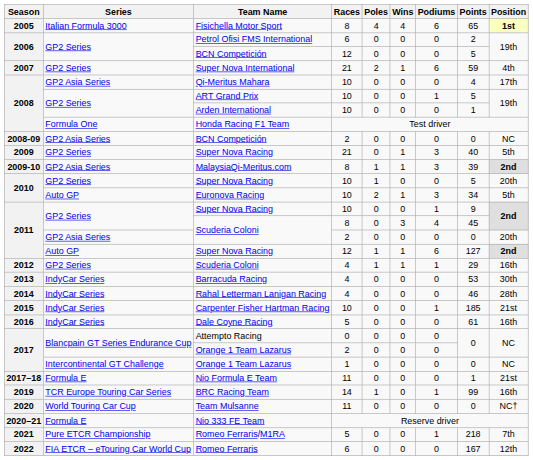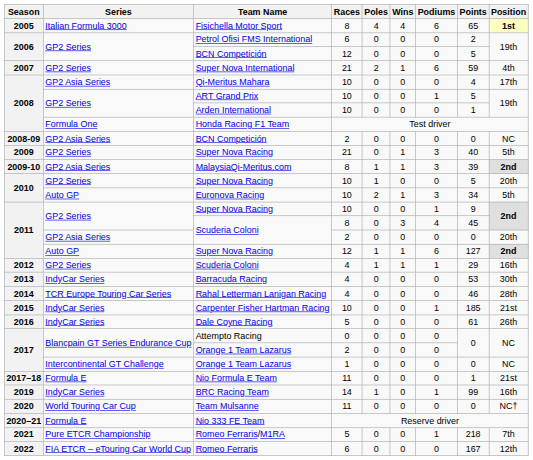Rahal Letterman Lanigan Racing | Series: IndyCar Series -> TCR Europe Touring Car Series
Dale Coyne Racing | Position: 16th -> 26th
BRC Racing Team | Series: TCR Europe Touring Car Series -> IndyCar Series
